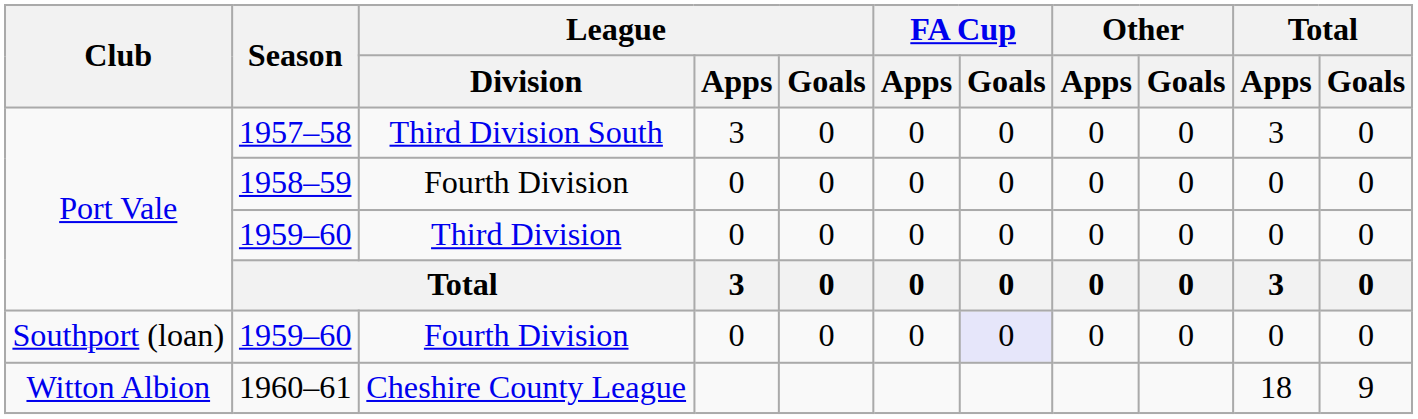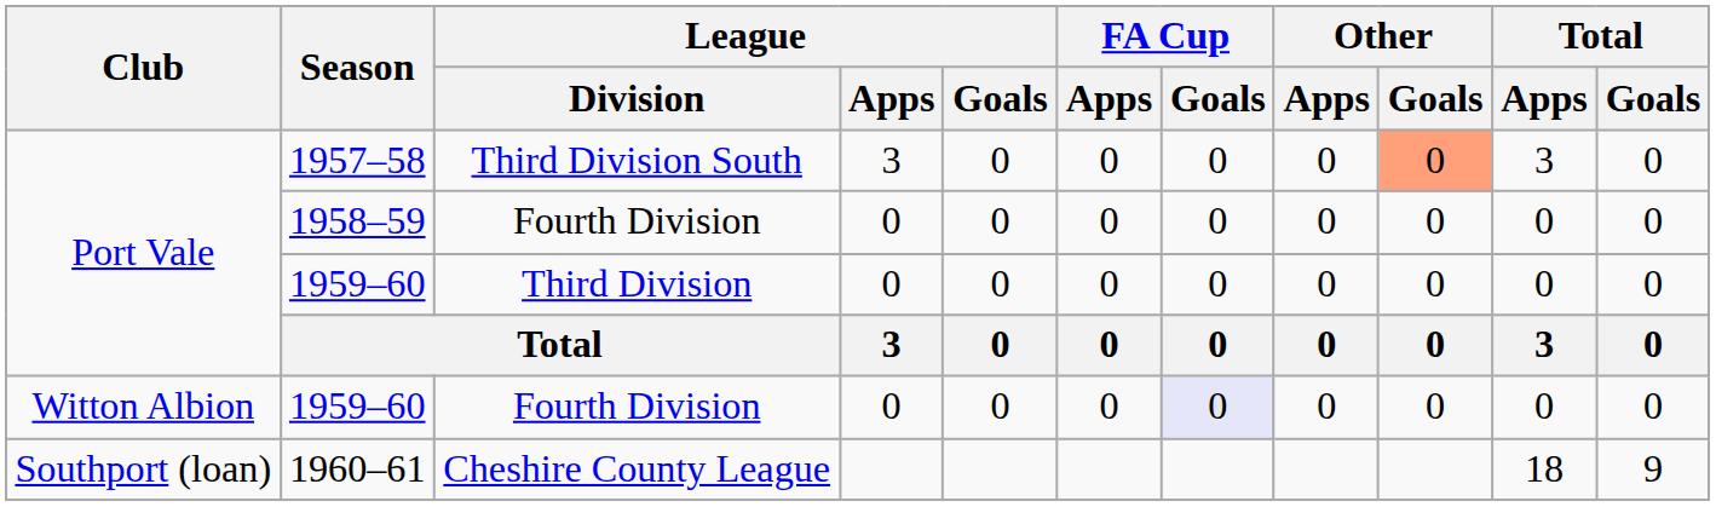1957–58 | Other / Goals: no background -> lightsalmon background
1959–60 / Fourth Division | Club: Southport (loan) -> Witton Albion
1960–61 | Club: Witton Albion -> Southport (loan)
